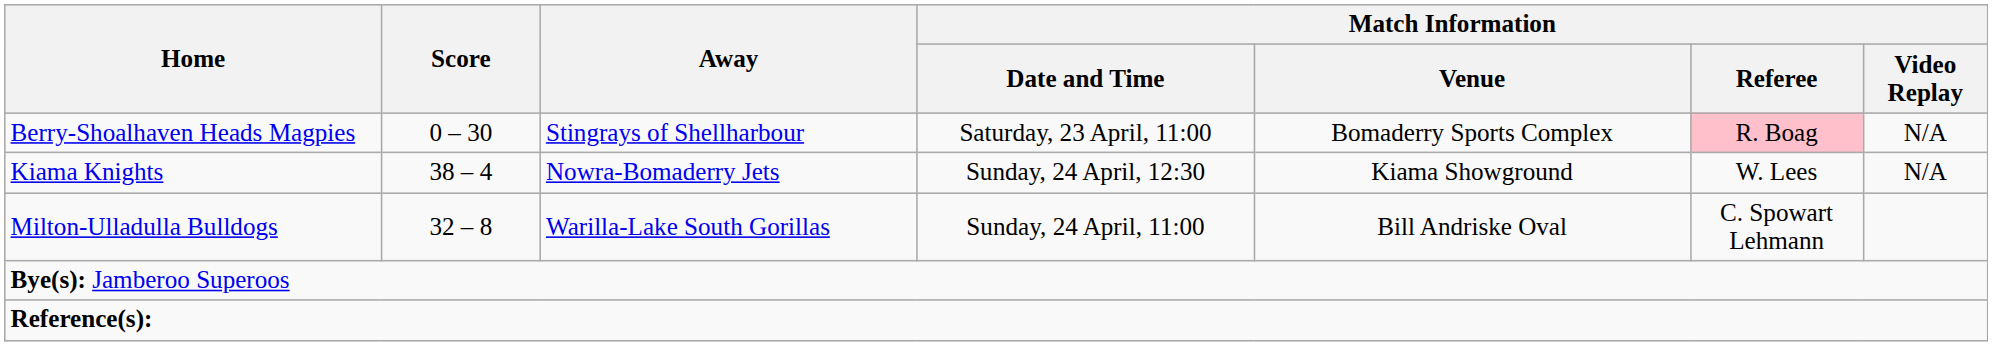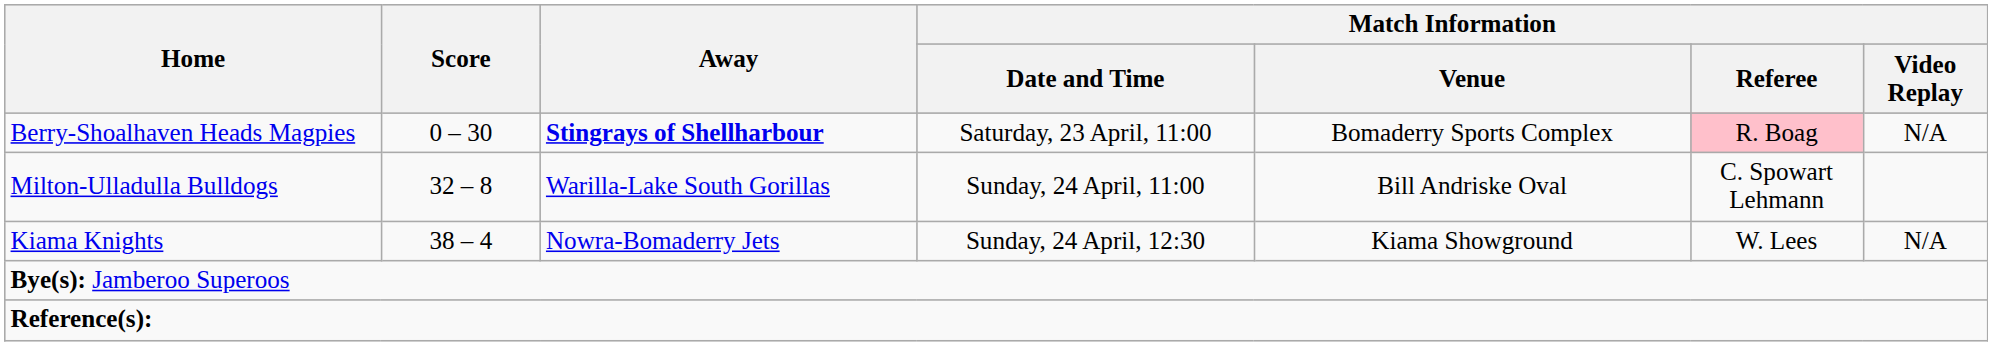Berry-Shoalhaven Heads Magpies | Away: normal -> bold
rows swapped: Milton-Ulladulla Bulldogs <-> Kiama Knights
